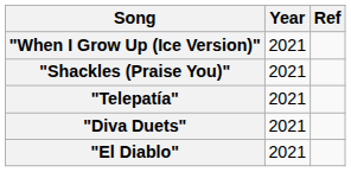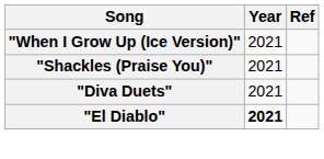- row: "Telepatía" | 2021
"El Diablo" | Year: normal -> bold
